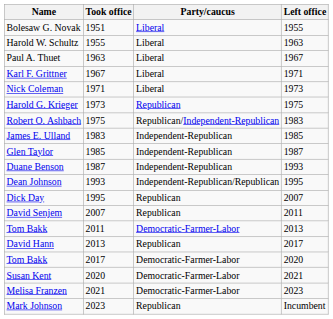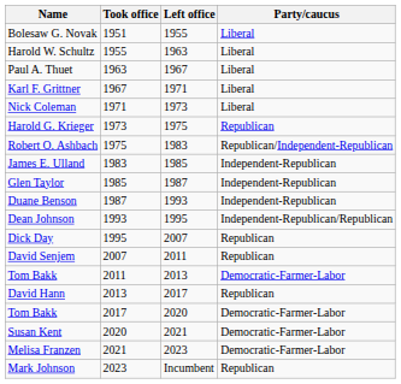columns swapped: Left office <-> Party/caucus
